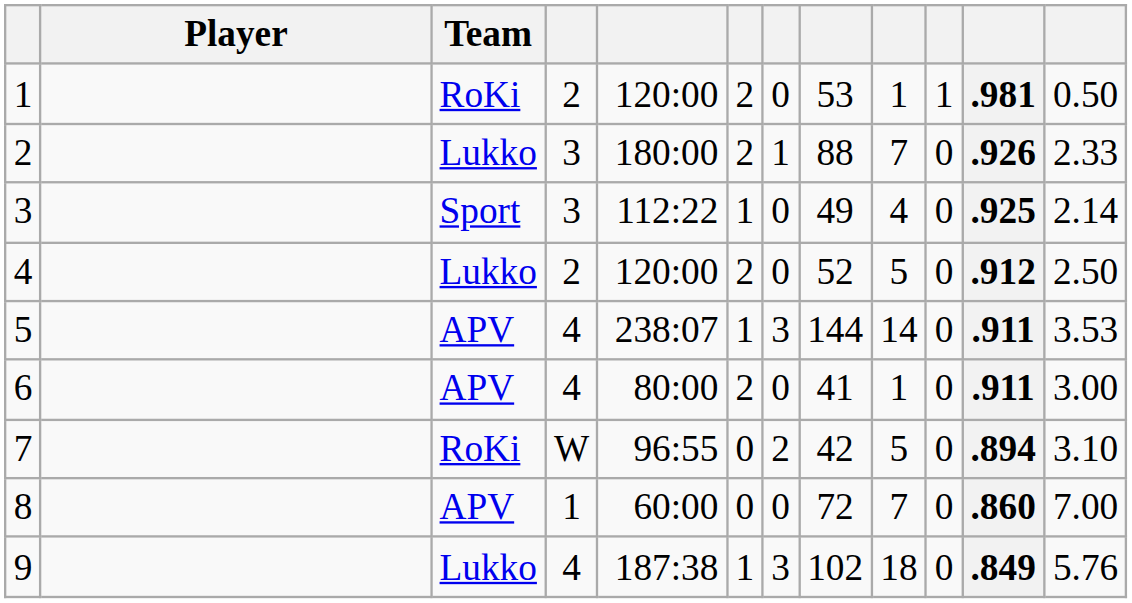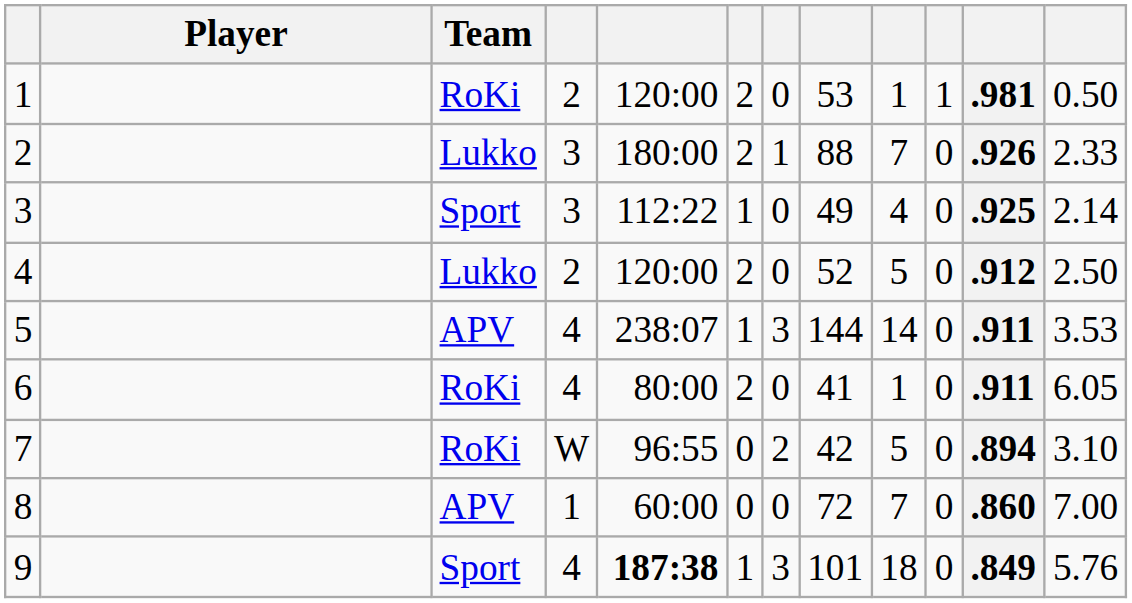6 | Team: APV -> RoKi
6 | column 12: 3.00 -> 6.05
9 | Team: Lukko -> Sport
9 | column 5: normal -> bold
9 | column 8: 102 -> 101
